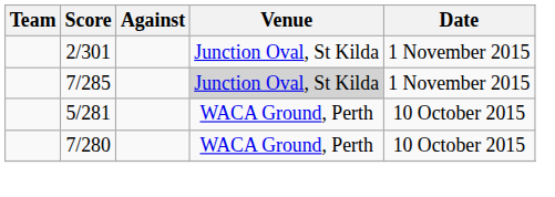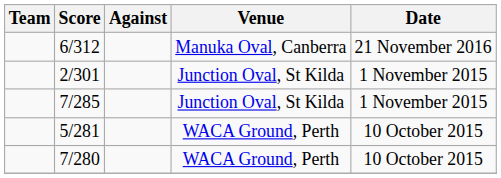+ row: 6/312 | Manuka Oval, Canberra | 21 November 2016
7/285 | Venue: lightgrey background -> no background
